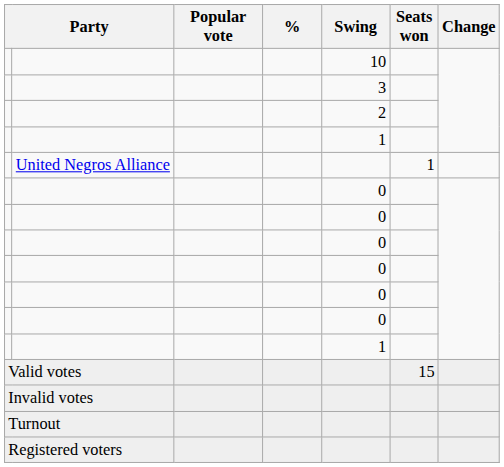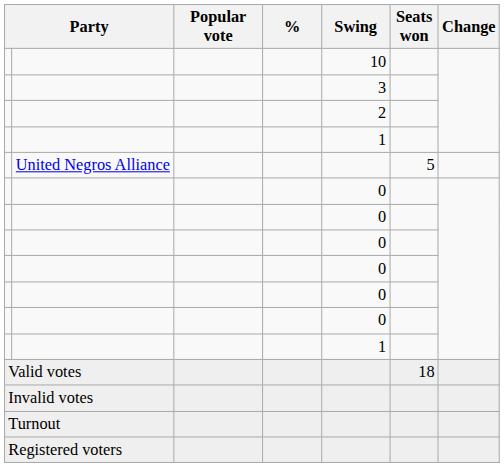United Negros Alliance | Seats won: 1 -> 5
Valid votes | Seats won: 15 -> 18
